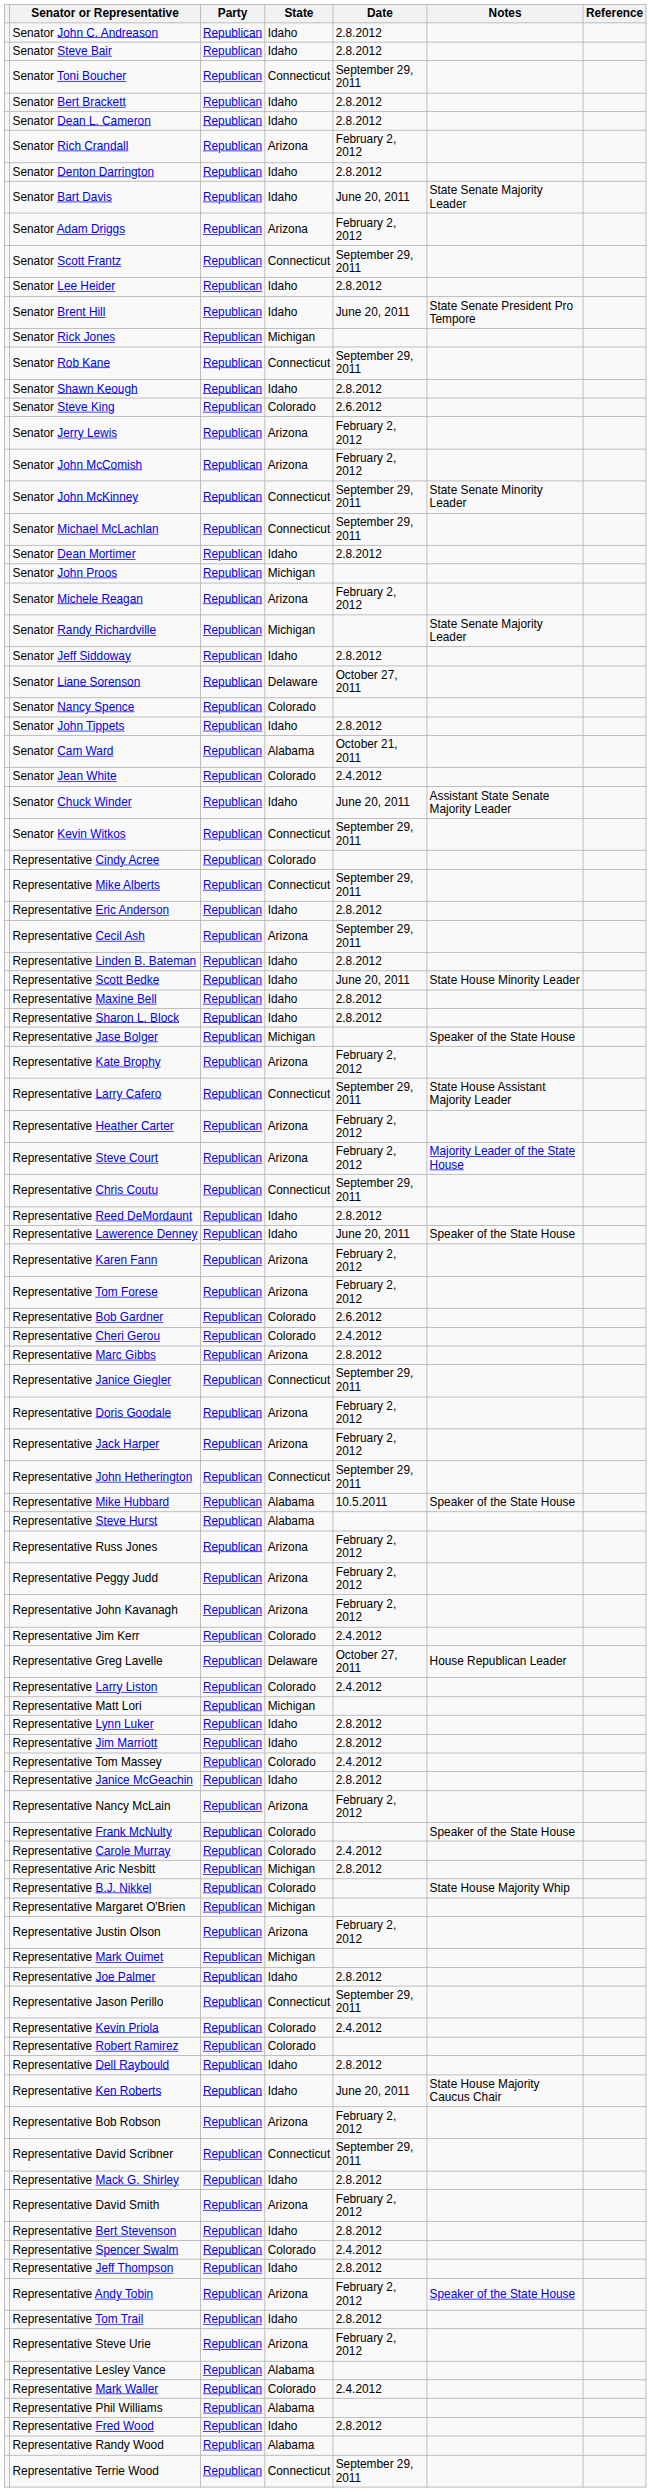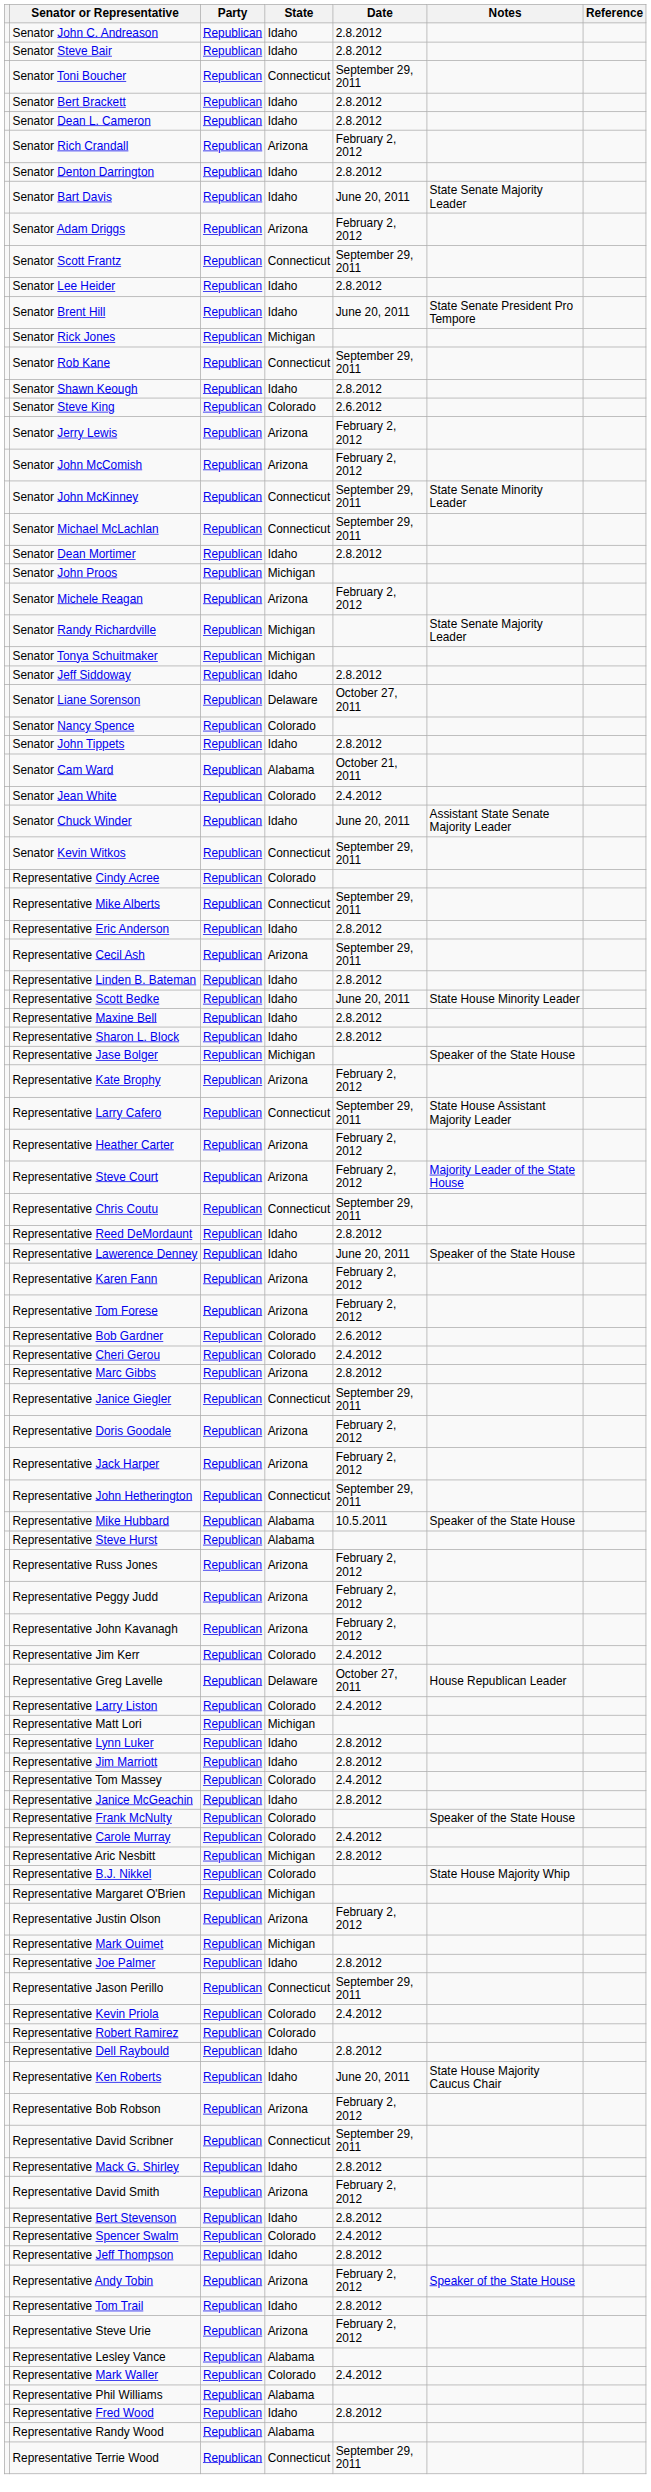+ row: Senator Tonya Schuitmaker | Republican | Michigan
- row: Representative Nancy McLain | Republican | Arizona | February 2, 2012
